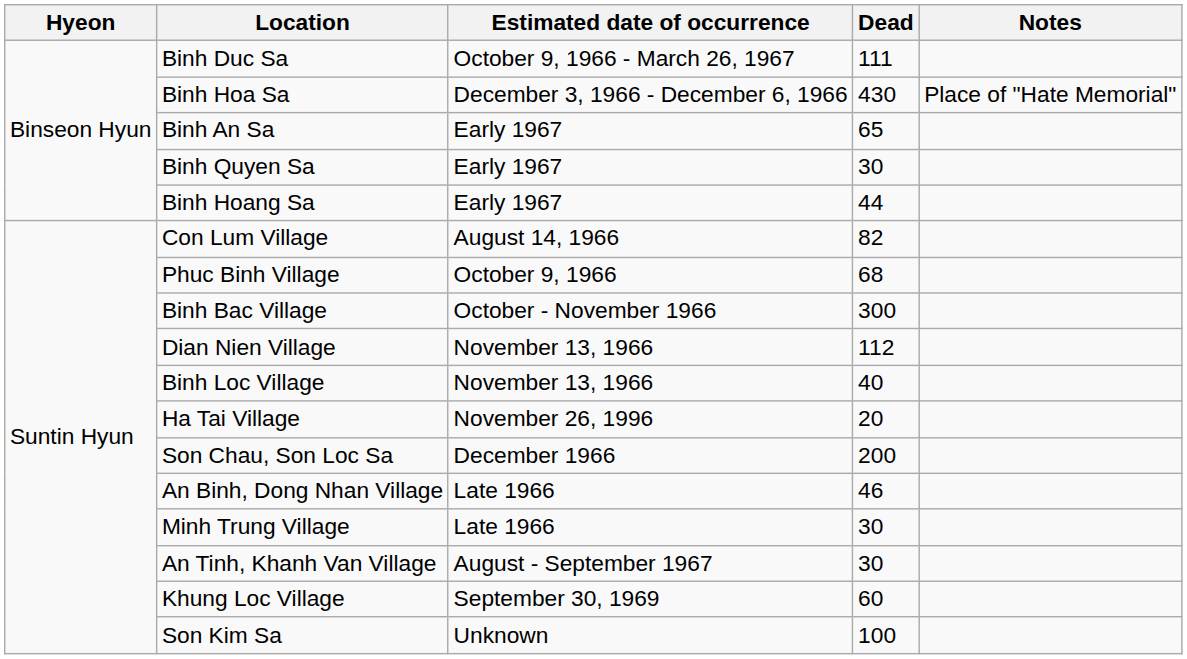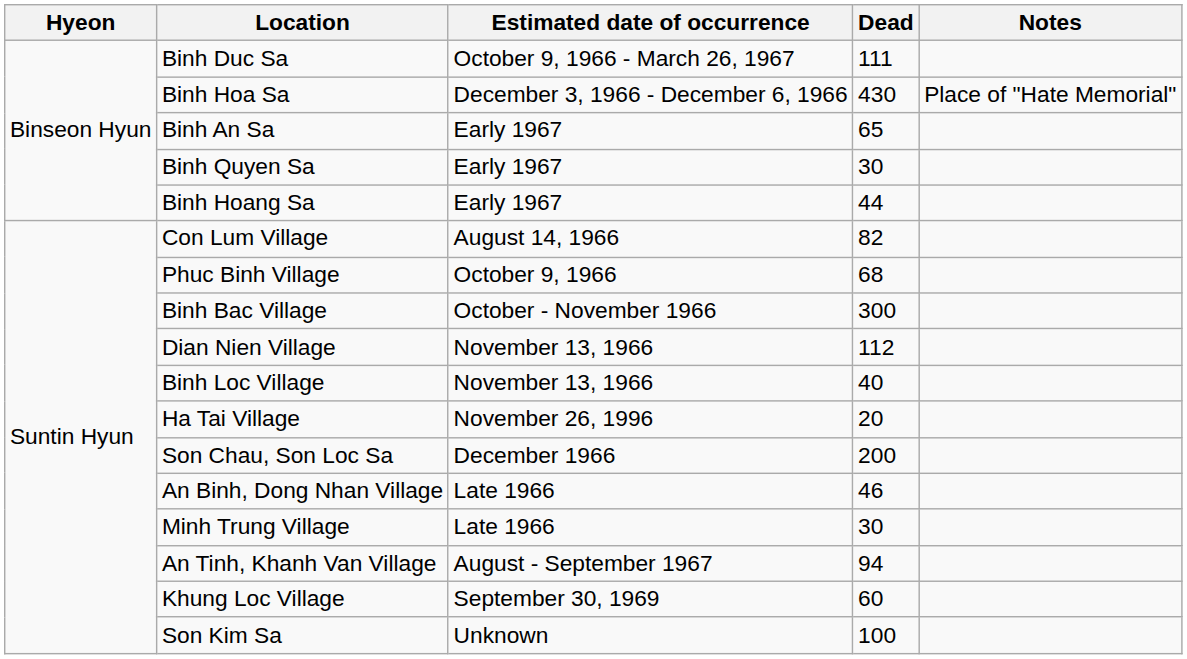An Tinh, Khanh Van Village | Dead: 30 -> 94
